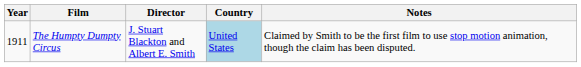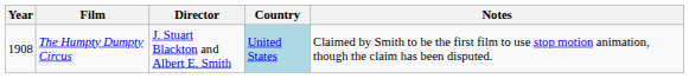The Humpty Dumpty Circus | Year: 1911 -> 1908
